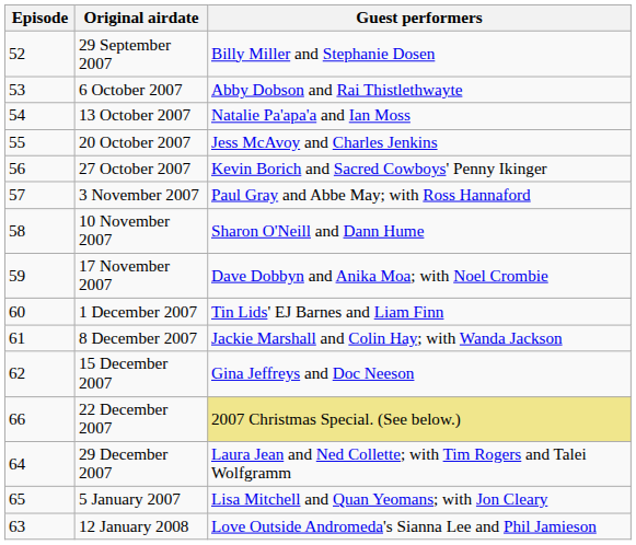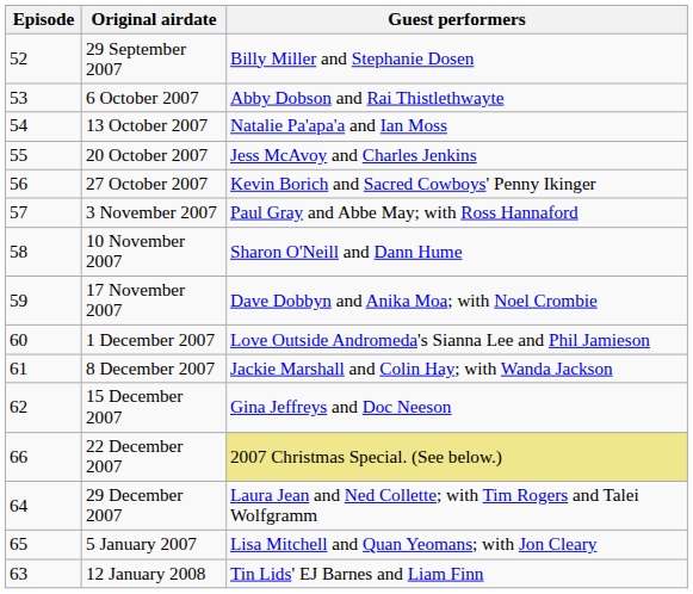1 December 2007 | Guest performers: Tin Lids' EJ Barnes and Liam Finn -> Love Outside Andromeda's Sianna Lee and Phil Jamieson
12 January 2008 | Guest performers: Love Outside Andromeda's Sianna Lee and Phil Jamieson -> Tin Lids' EJ Barnes and Liam Finn
